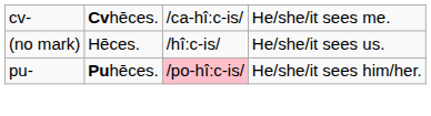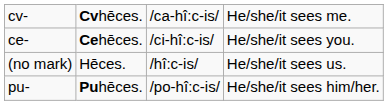+ row: ce- | Cehēces. | /ci-hî:c-is/ | He/she/it sees you.
pu- | column 3: pink background -> no background
